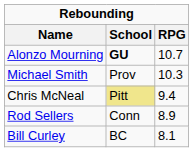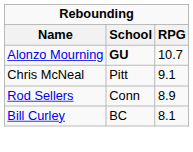- row: Michael Smith | Prov | 10.3
Chris McNeal | School: khaki background -> no background
Chris McNeal | RPG: 9.4 -> 9.1
